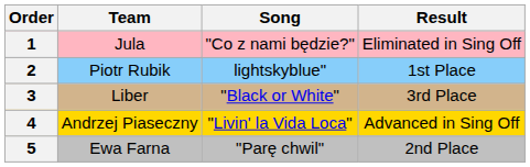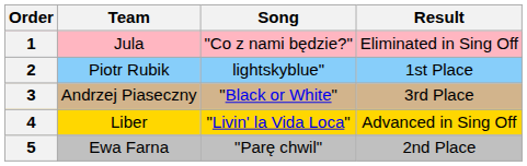3 | Team: Liber -> Andrzej Piaseczny
4 | Team: Andrzej Piaseczny -> Liber
